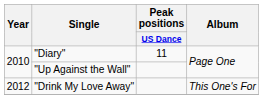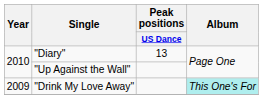"Diary" | Peak positions / US Dance: 11 -> 13
"Drink My Love Away" | Year: 2012 -> 2009
"Drink My Love Away" | Album: no background -> paleturquoise background
